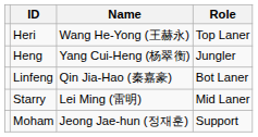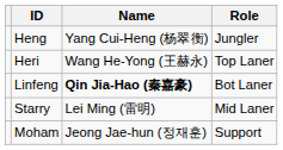rows swapped: Heri <-> Heng
Linfeng | Name: normal -> bold
